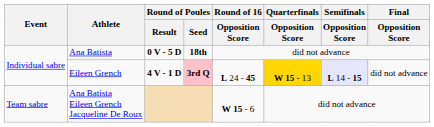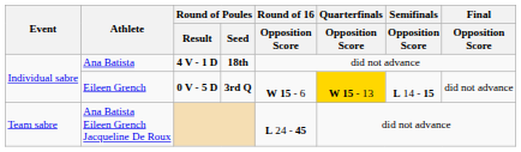Ana Batista | Round of Poules / Result: 0 V - 5 D -> 4 V - 1 D
Eileen Grench | Round of Poules / Result: 4 V - 1 D -> 0 V - 5 D
Eileen Grench | Round of Poules / Seed: pink background -> no background
Eileen Grench | Round of 16 / Opposition Score: L 24 - 45 -> W 15 - 6
Eileen Grench | Semifinals / Opposition Score: lavender background -> no background
Ana Batista Eileen Grench Jacqueline De Roux | Round of 16 / Opposition Score: W 15 - 6 -> L 24 - 45
